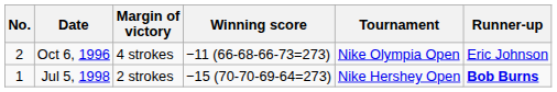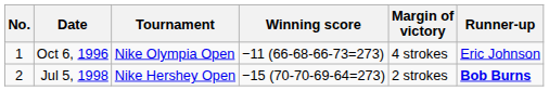columns swapped: Tournament <-> Margin of victory
Oct 6, 1996 | No.: 2 -> 1
Jul 5, 1998 | No.: 1 -> 2
